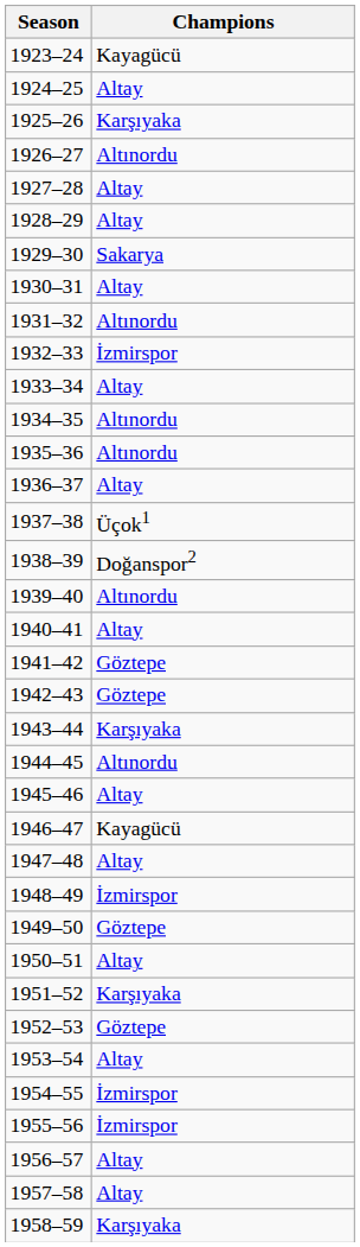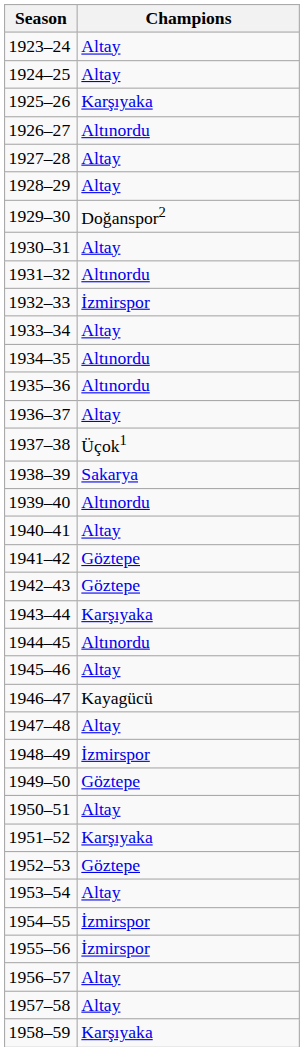1923–24 | Champions: Kayagücü -> Altay
1929–30 | Champions: Sakarya -> Doğanspor2
1938–39 | Champions: Doğanspor2 -> Sakarya
